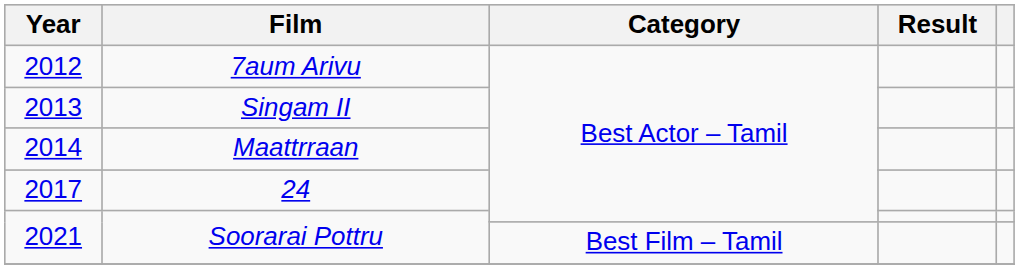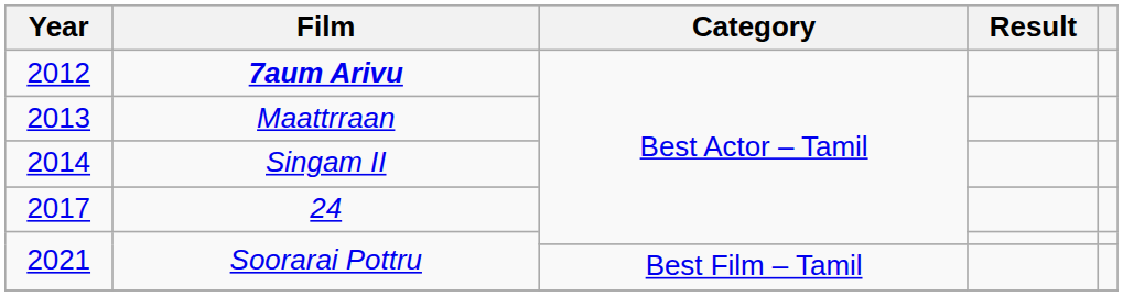2012 | Film: normal -> bold
2013 | Film: Singam II -> Maattrraan
2014 | Film: Maattrraan -> Singam II
